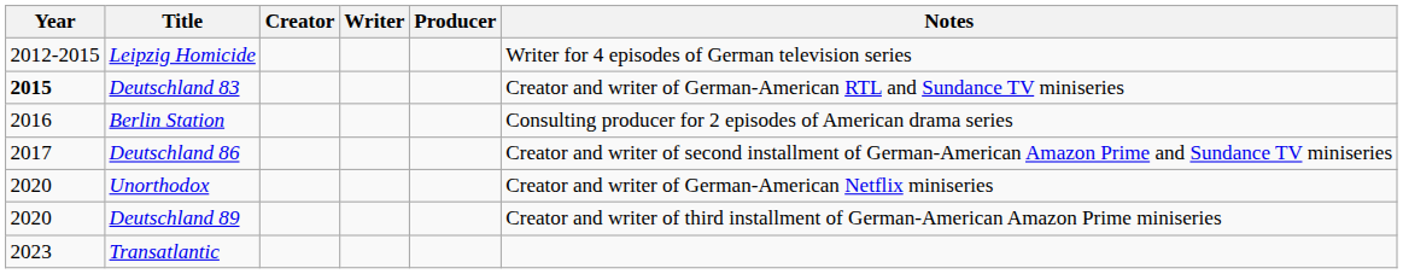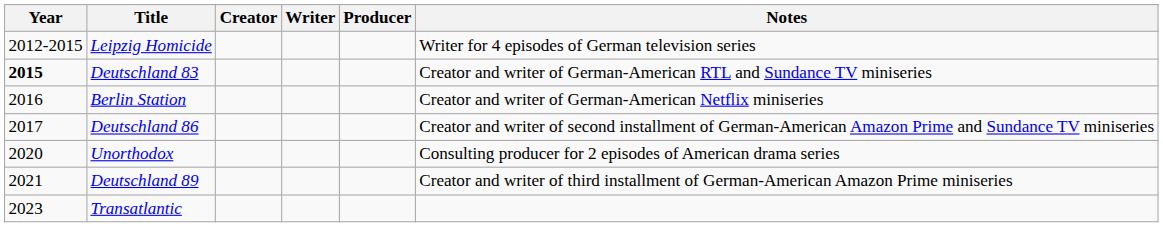Berlin Station | Notes: Consulting producer for 2 episodes of American drama series -> Creator and writer of German-American Netflix miniseries
Unorthodox | Notes: Creator and writer of German-American Netflix miniseries -> Consulting producer for 2 episodes of American drama series
Deutschland 89 | Year: 2020 -> 2021
